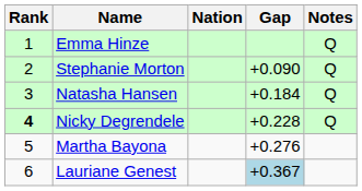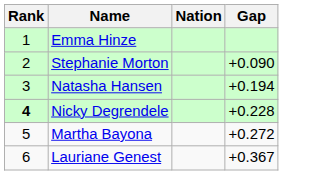- column: Notes | Q | Q | Q | Q
Natasha Hansen | Gap: +0.184 -> +0.194
Martha Bayona | Gap: +0.276 -> +0.272
Lauriane Genest | Gap: lightblue background -> no background
